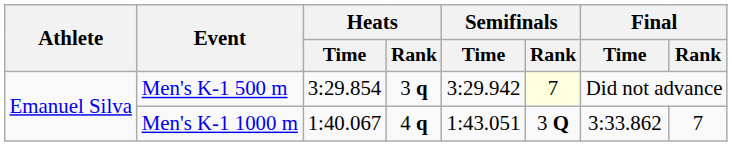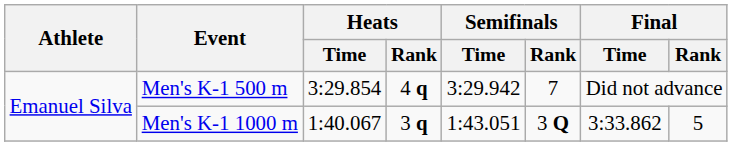Men's K-1 500 m | Heats / Rank: 3 q -> 4 q
Men's K-1 500 m | Semifinals / Rank: lightyellow background -> no background
Men's K-1 1000 m | Heats / Rank: 4 q -> 3 q
Men's K-1 1000 m | Final / Rank: 7 -> 5
